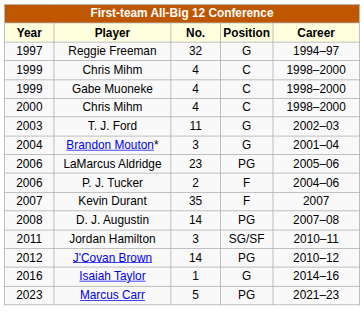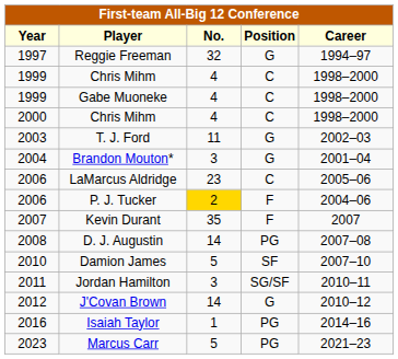LaMarcus Aldridge | Position: PG -> C
P. J. Tucker | No.: no background -> gold background
+ row: 2010 | Damion James | 5 | SF | 2007–10
J'Covan Brown | Position: PG -> G
Isaiah Taylor | Position: G -> PG
